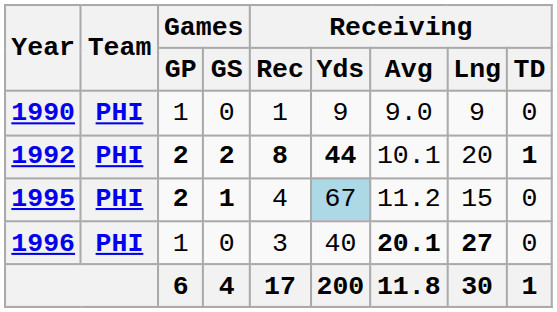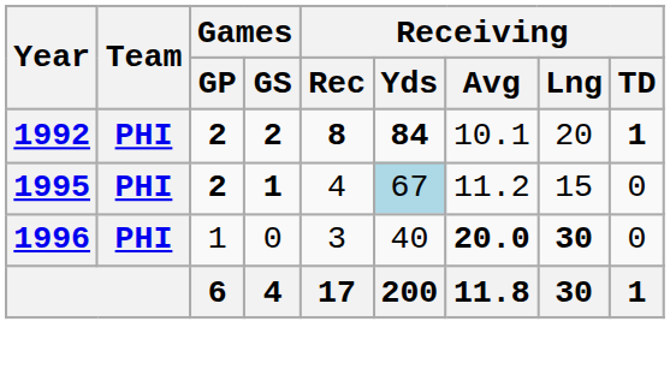- row: 1990 | PHI | 1 | 0 | 1 | 9 | 9.0 | 9 | 0
1992 | Receiving / Yds: 44 -> 84
1996 | Receiving / Avg: 20.1 -> 20.0
1996 | Receiving / Lng: 27 -> 30
